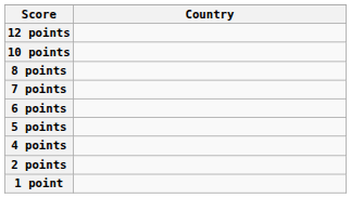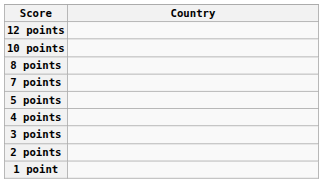- row: 6 points
+ row: 3 points
